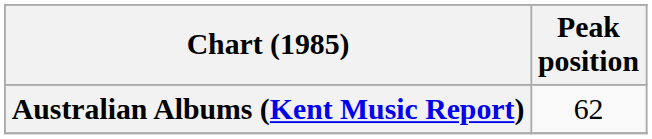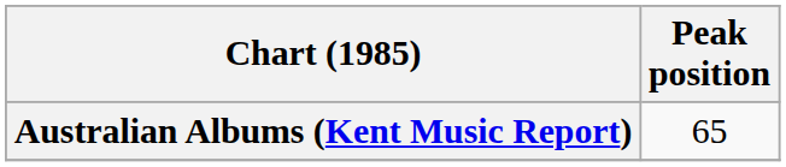Australian Albums (Kent Music Report) | Peak position: 62 -> 65
